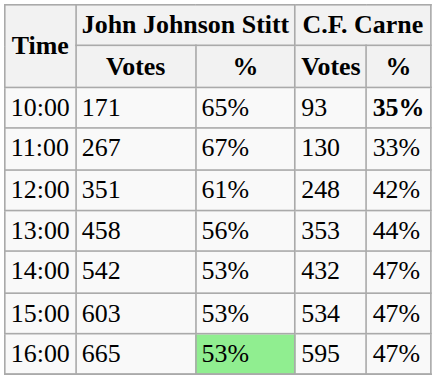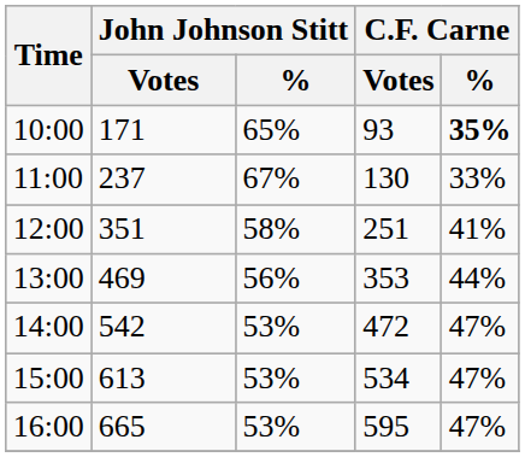11:00 | John Johnson Stitt / Votes: 267 -> 237
12:00 | John Johnson Stitt / %: 61% -> 58%
12:00 | C.F. Carne / Votes: 248 -> 251
12:00 | C.F. Carne / %: 42% -> 41%
13:00 | John Johnson Stitt / Votes: 458 -> 469
14:00 | C.F. Carne / Votes: 432 -> 472
15:00 | John Johnson Stitt / Votes: 603 -> 613
16:00 | John Johnson Stitt / %: lightgreen background -> no background
